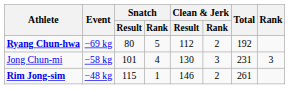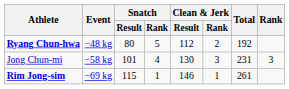Ryang Chun-hwa | Event: −69 kg -> −48 kg
Rim Jong-sim | Event: −48 kg -> −69 kg
Rim Jong-sim | Clean & Jerk / Rank: 2 -> 1
